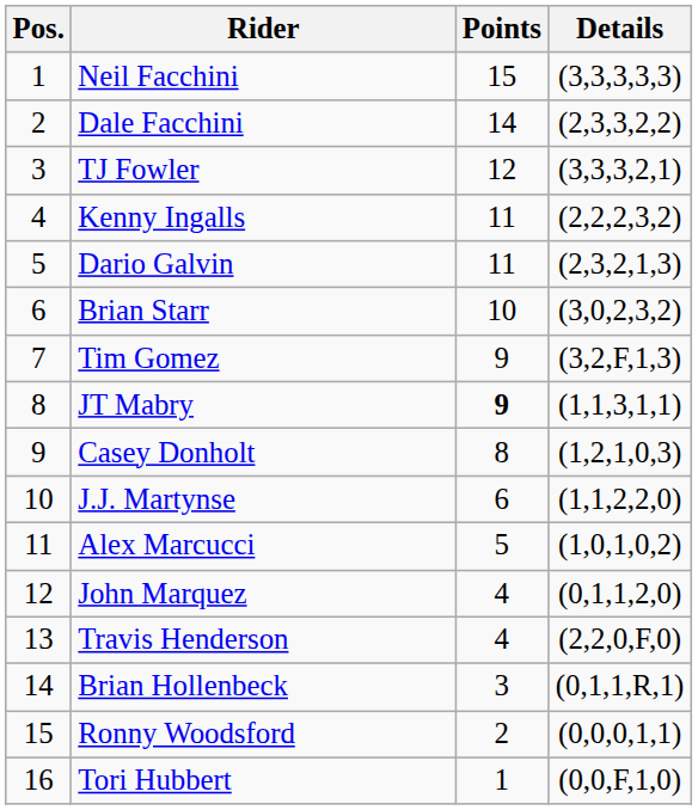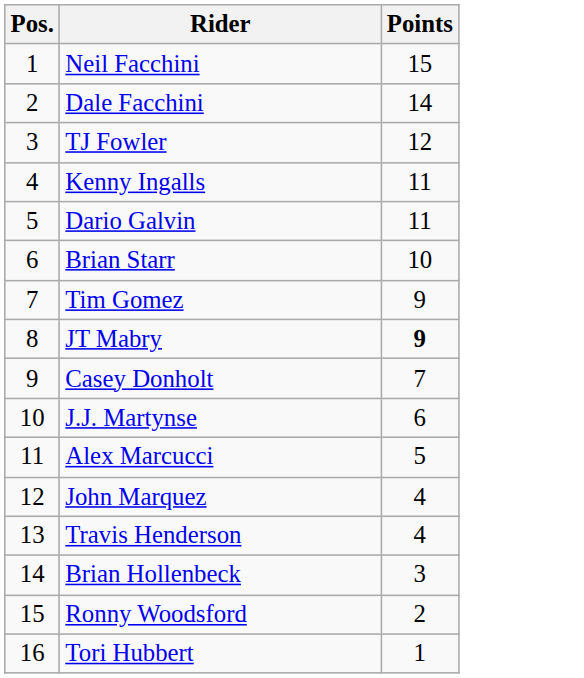- column: Details | (3,3,3,3,3) | (2,3,3,2,2) | (3,3,3,2,1) | (2,2,2,3,2) | (2,3,2,1,3) | (3,0,2,3,2) | (3,2,F,1,3) | (1,1,3,1,1) | (1,2,1,0,3) | (1,1,2,2,0) | (1,0,1,0,2) | (0,1,1,2,0) | (2,2,0,F,0) | (0,1,1,R,1) | (0,0,0,1,1) | (0,0,F,1,0)
Casey Donholt | Points: 8 -> 7
